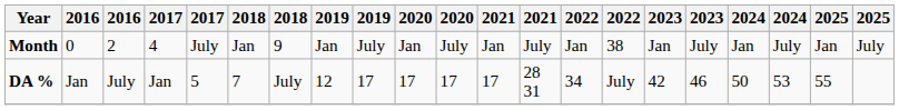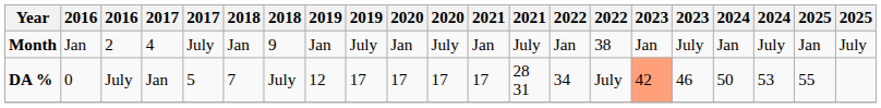Month | column 2: 0 -> Jan
DA % | column 2: Jan -> 0
DA % | column 16: no background -> lightsalmon background
